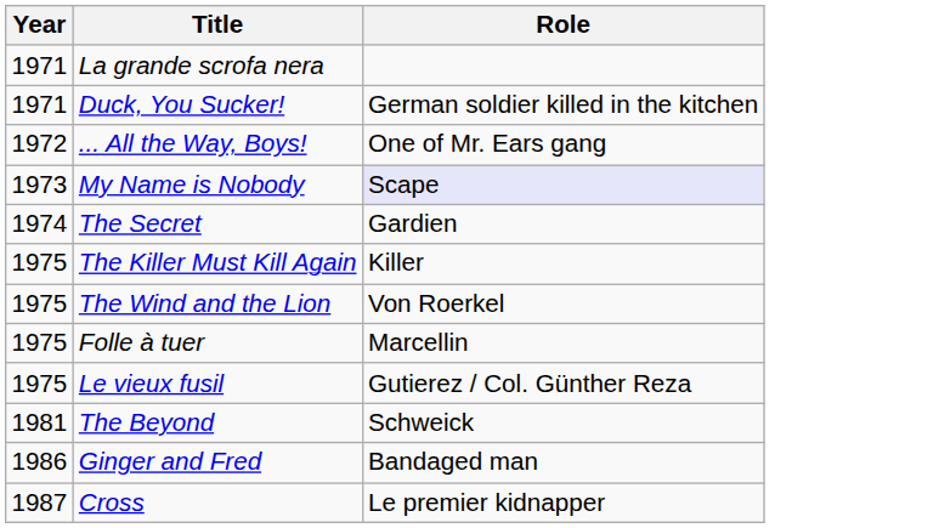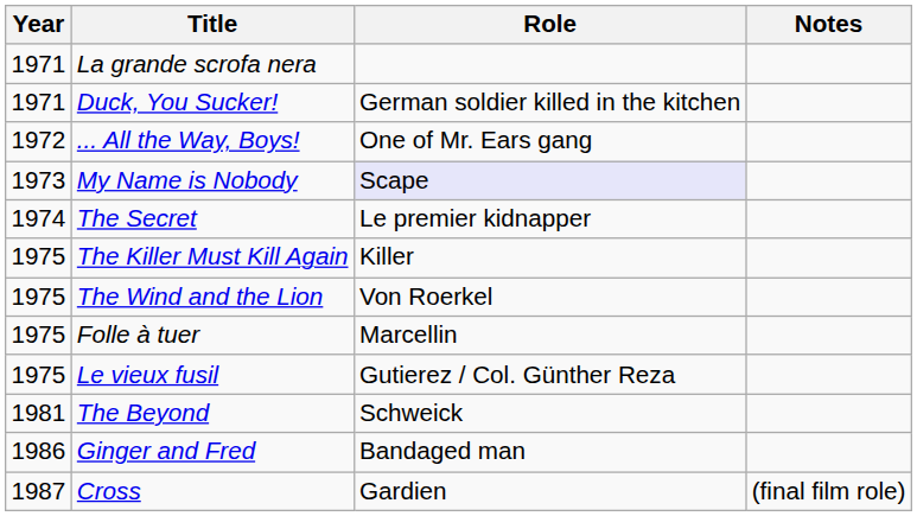+ column: Notes | (final film role)
The Secret | Role: Gardien -> Le premier kidnapper
Cross | Role: Le premier kidnapper -> Gardien
